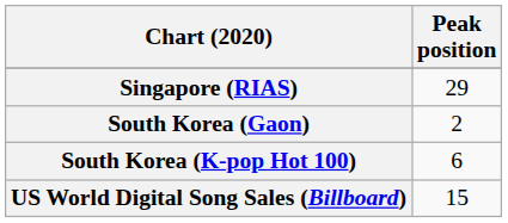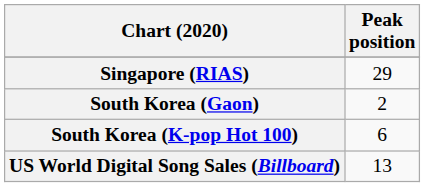US World Digital Song Sales (Billboard) | Peak position: 15 -> 13
